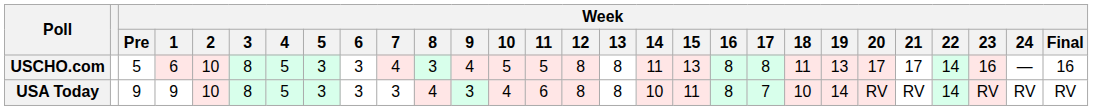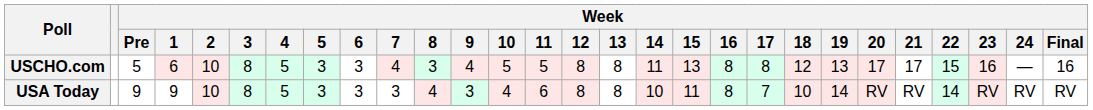USCHO.com | Week / 18: 11 -> 12
USCHO.com | Week / 22: 14 -> 15
